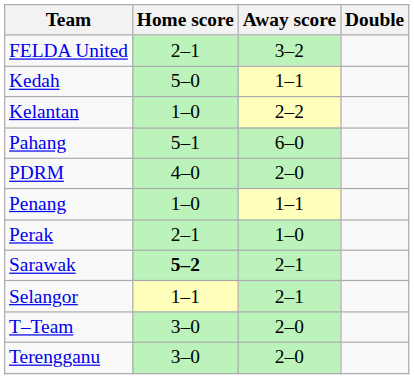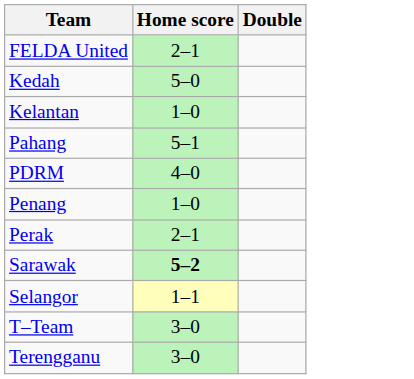- column: Away score | 3–2 | 1–1 | 2–2 | 6–0 | 2–0 | 1–1 | 1–0 | 2–1 | 2–1 | 2–0 | 2–0
